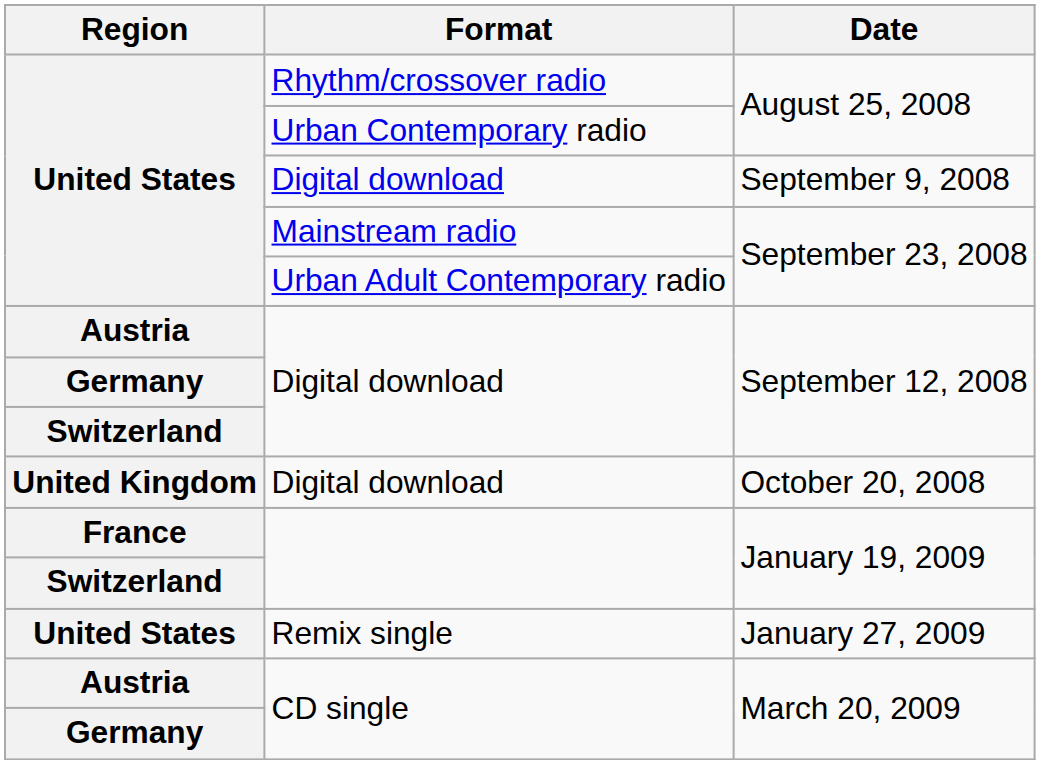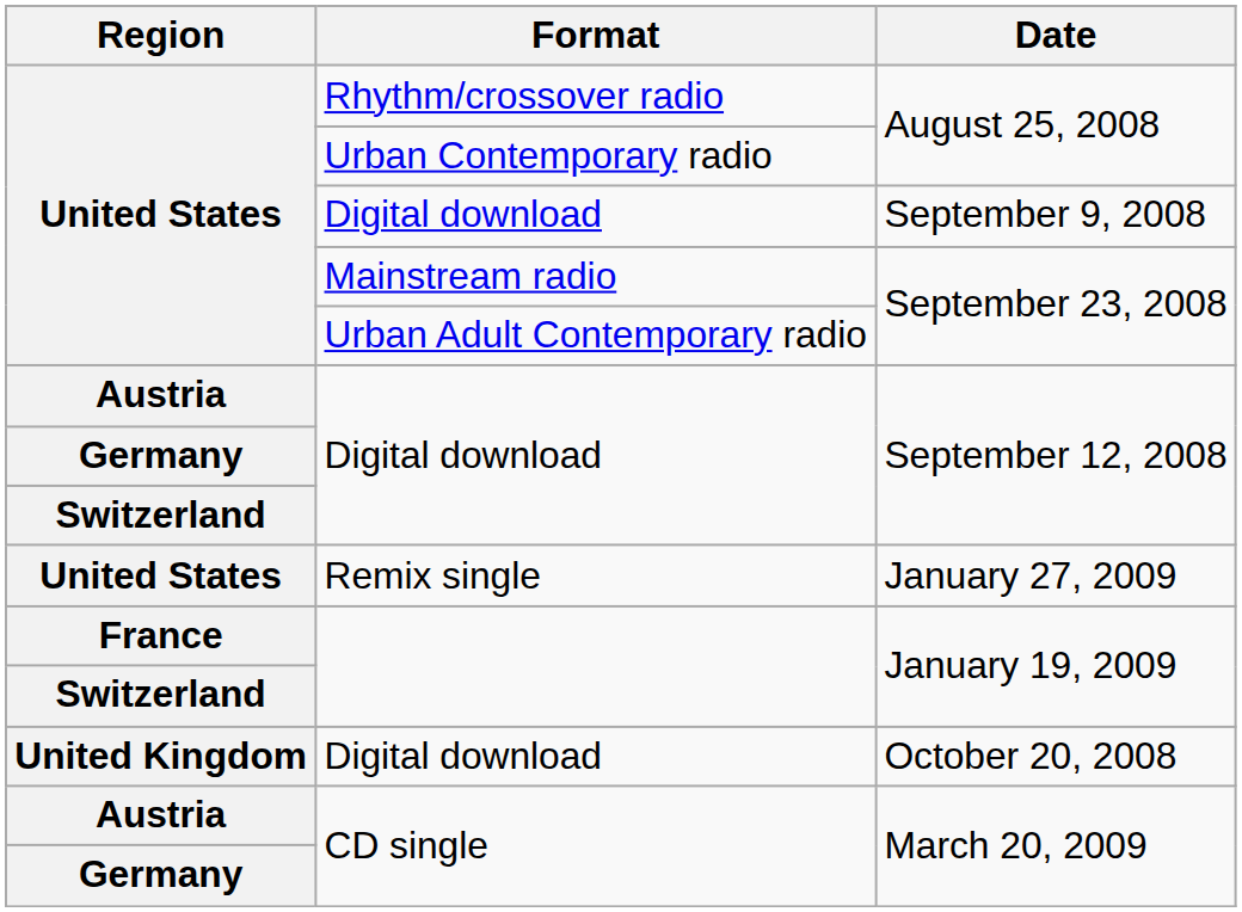rows swapped: Digital download / October 20, 2008 <-> Remix single
